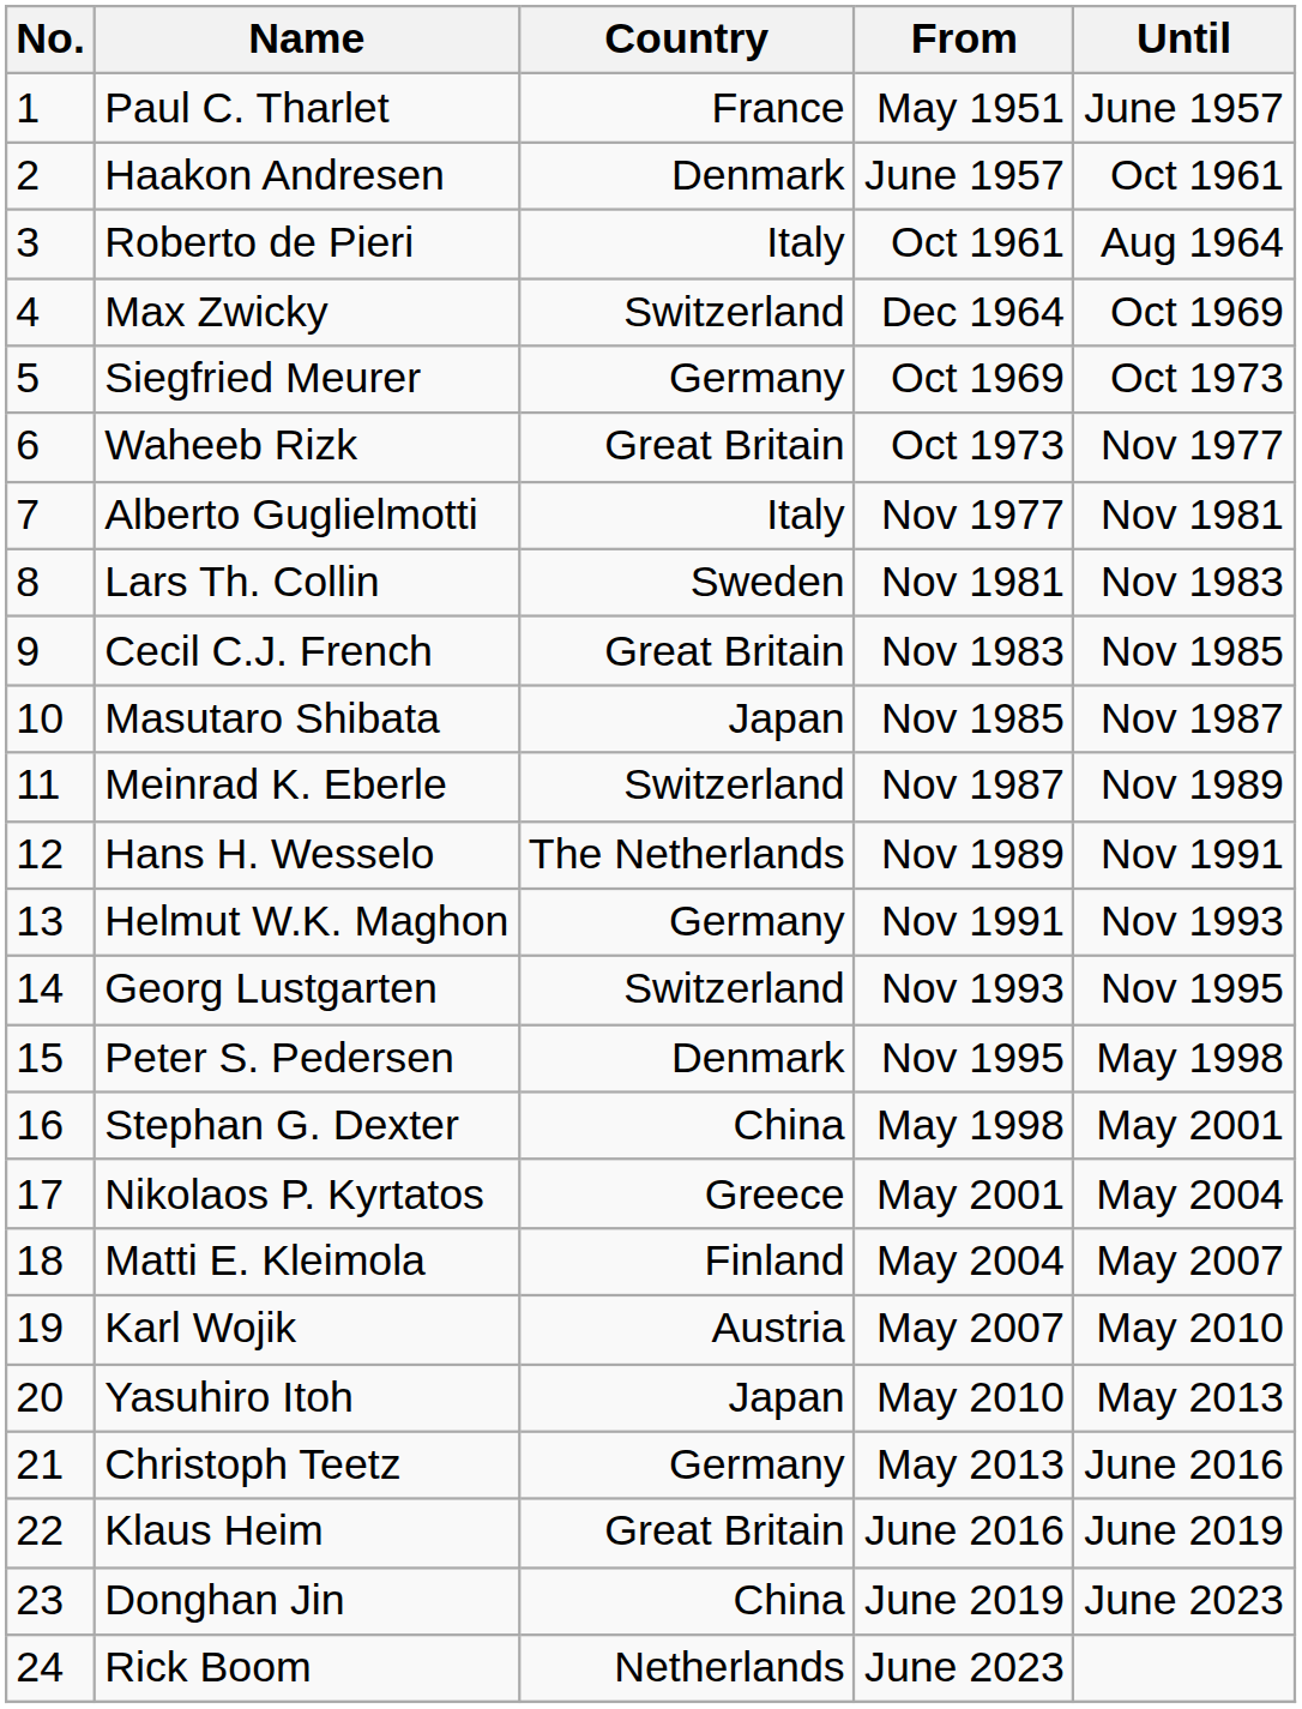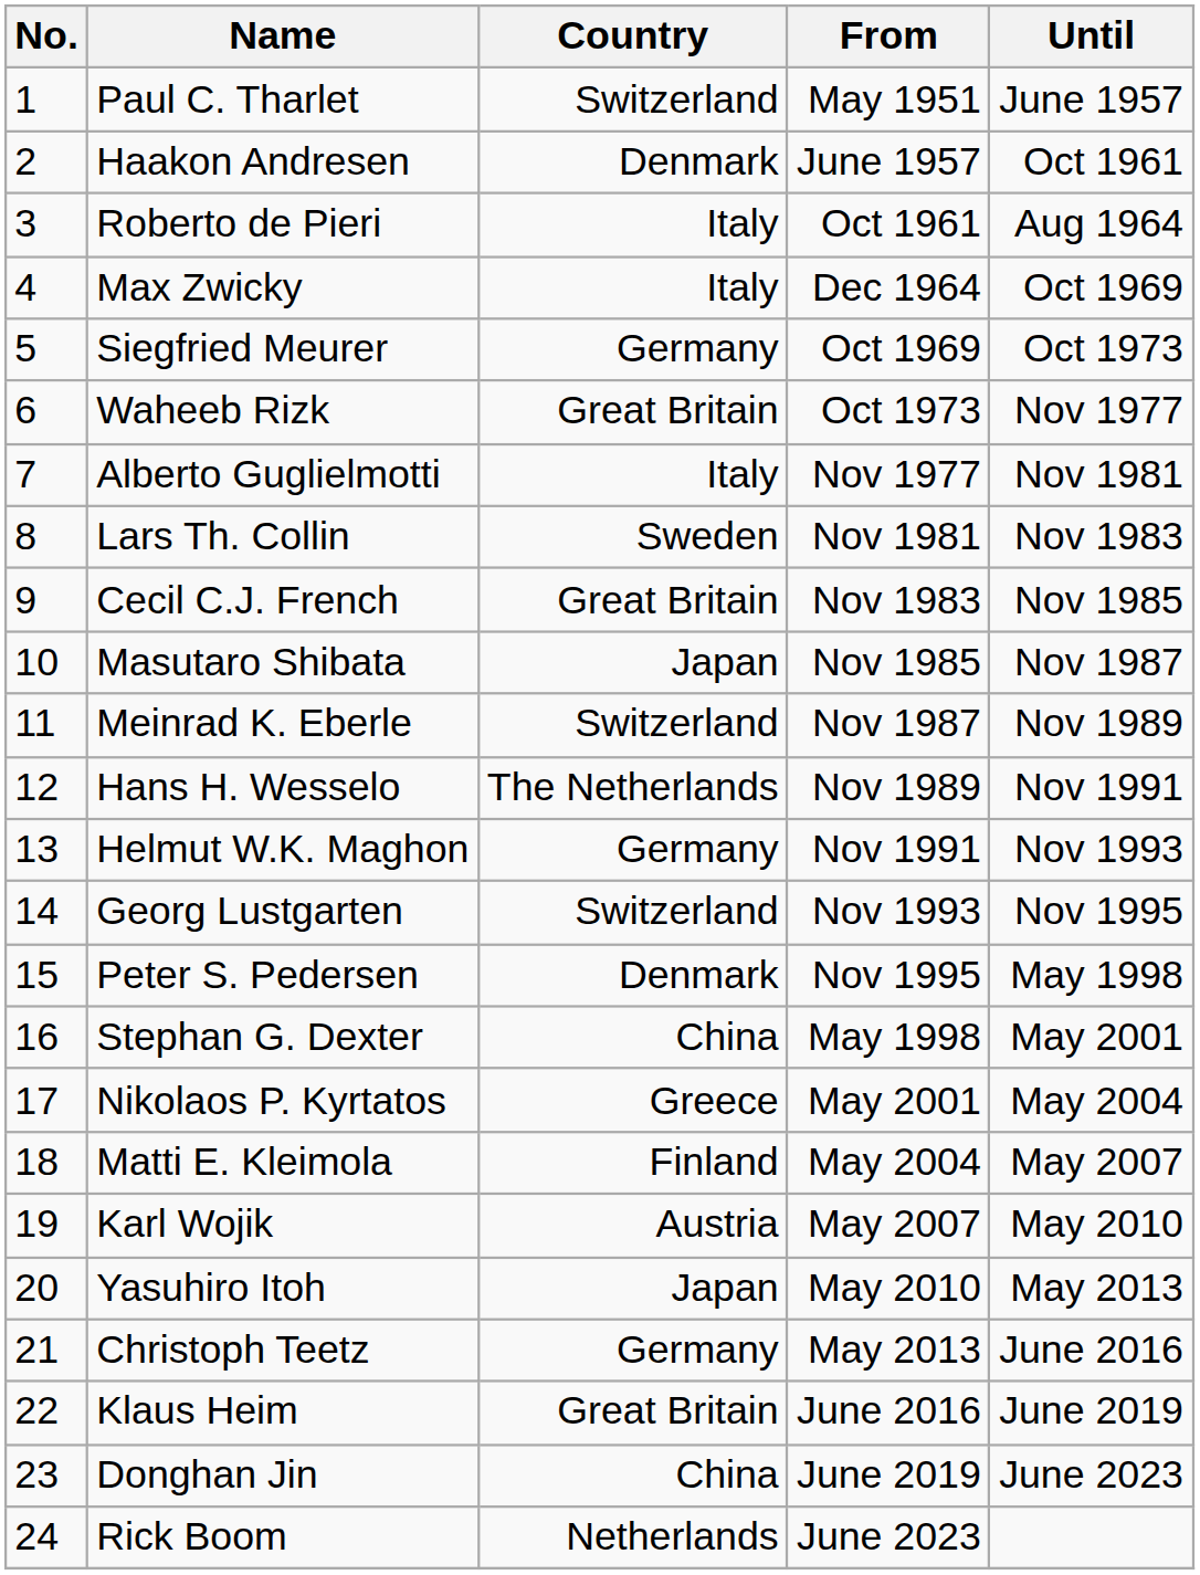Paul C. Tharlet | Country: France -> Switzerland
Max Zwicky | Country: Switzerland -> Italy
